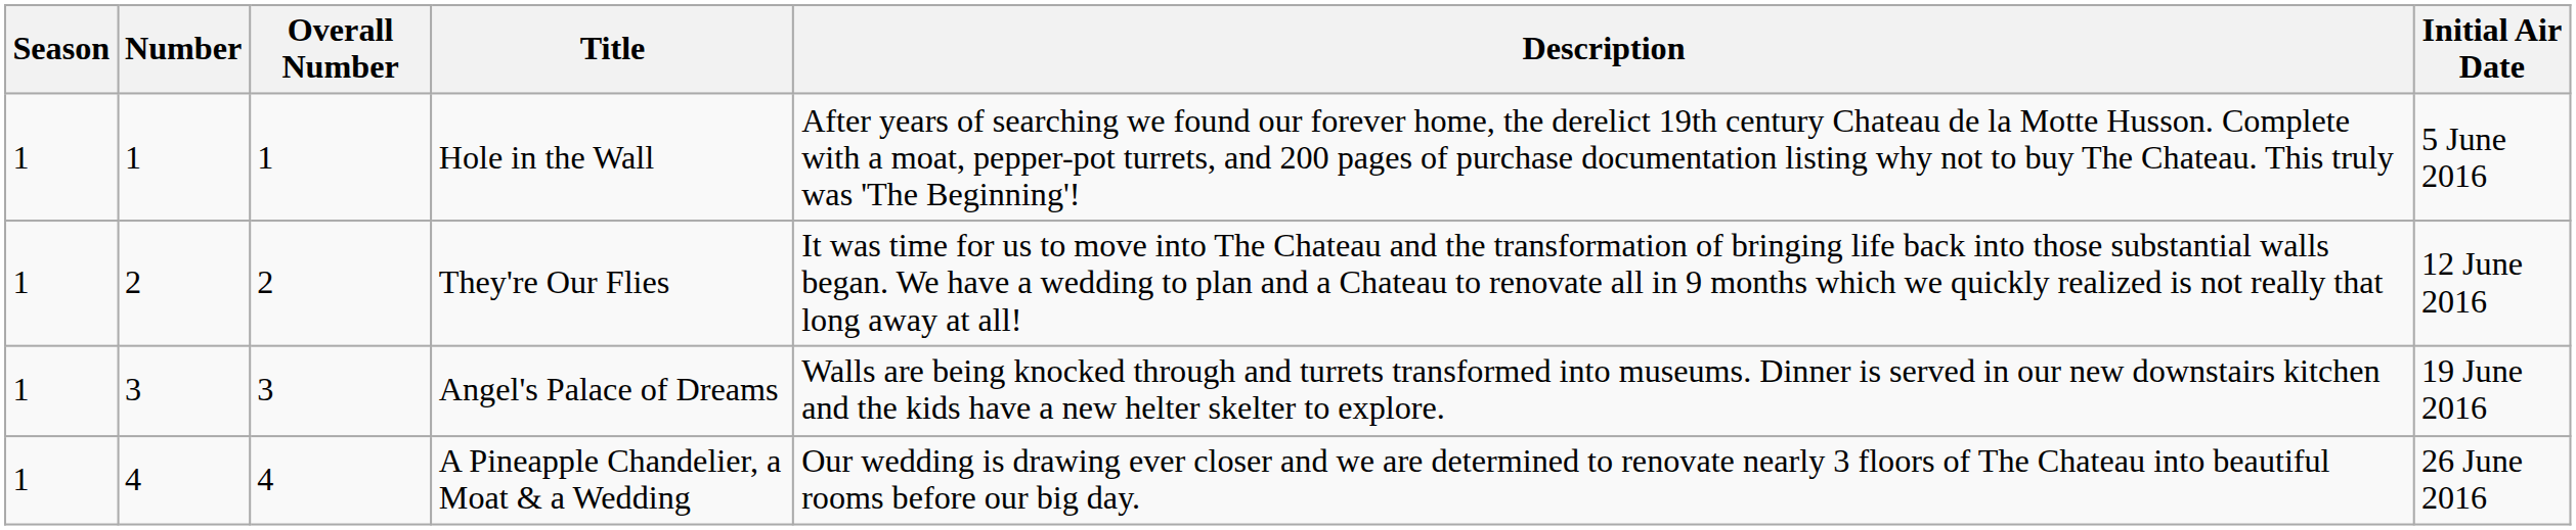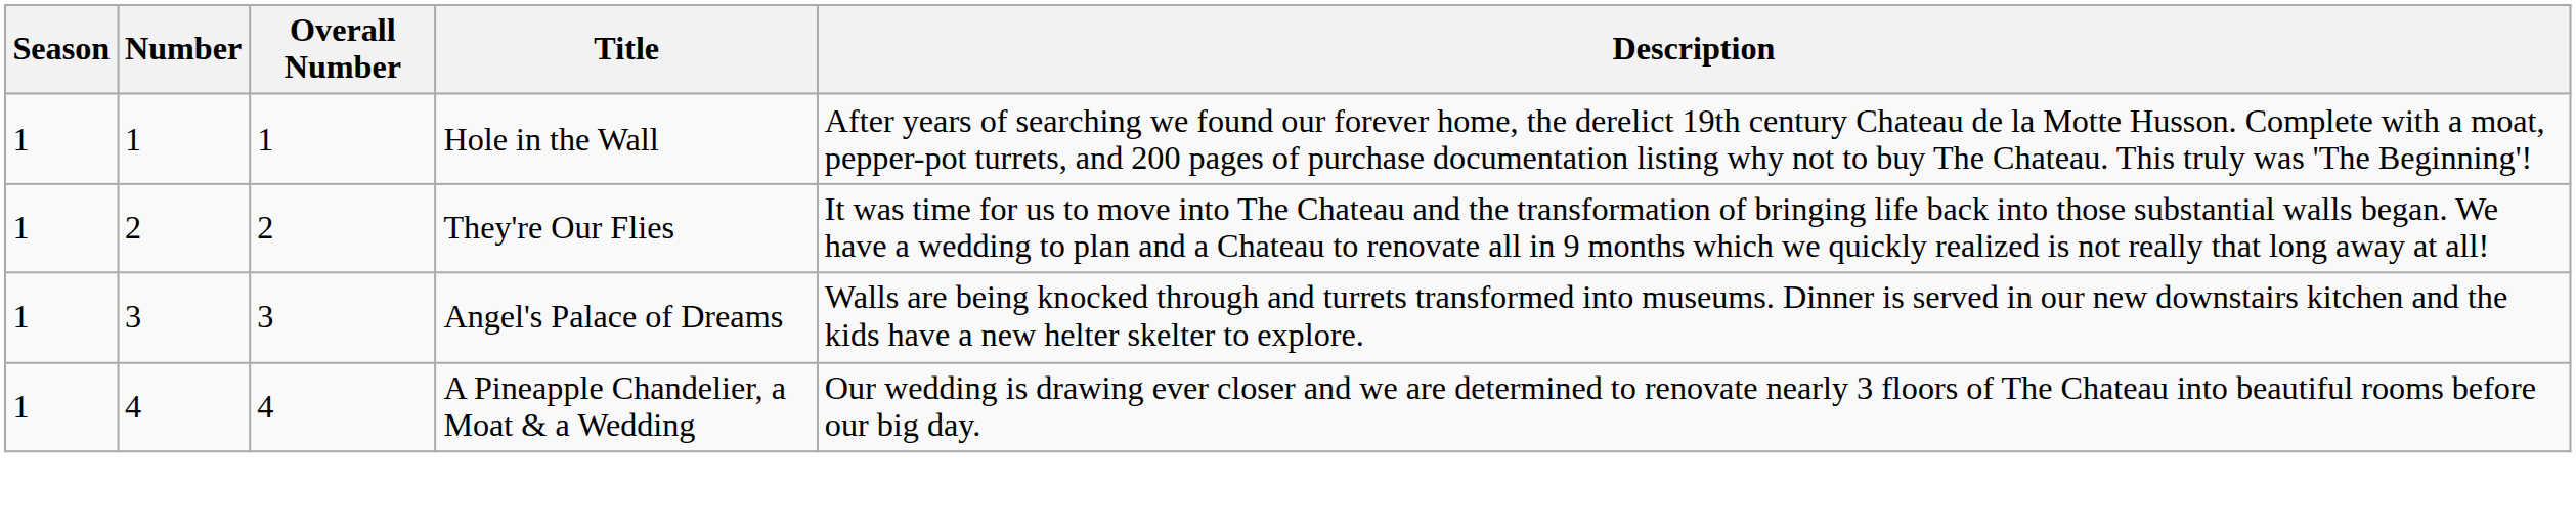- column: Initial Air Date | 5 June 2016 | 12 June 2016 | 19 June 2016 | 26 June 2016
